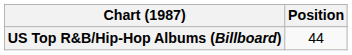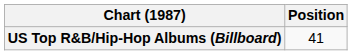US Top R&B/Hip-Hop Albums (Billboard) | Position: 44 -> 41
